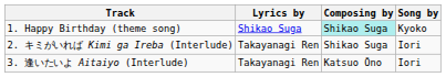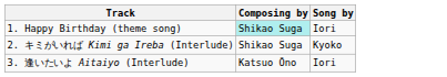- column: Lyrics by | Shikao Suga | Takayanagi Ren | Takayanagi Ren
1. Happy Birthday (theme song) | Song by: Kyoko -> Iori
2. キミがいれば Kimi ga Ireba (Interlude) | Song by: Iori -> Kyoko
